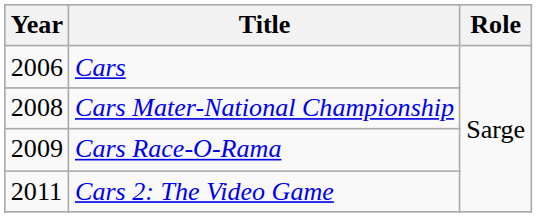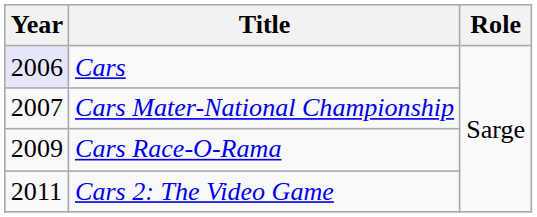Cars | Year: no background -> lavender background
Cars Mater-National Championship | Year: 2008 -> 2007
